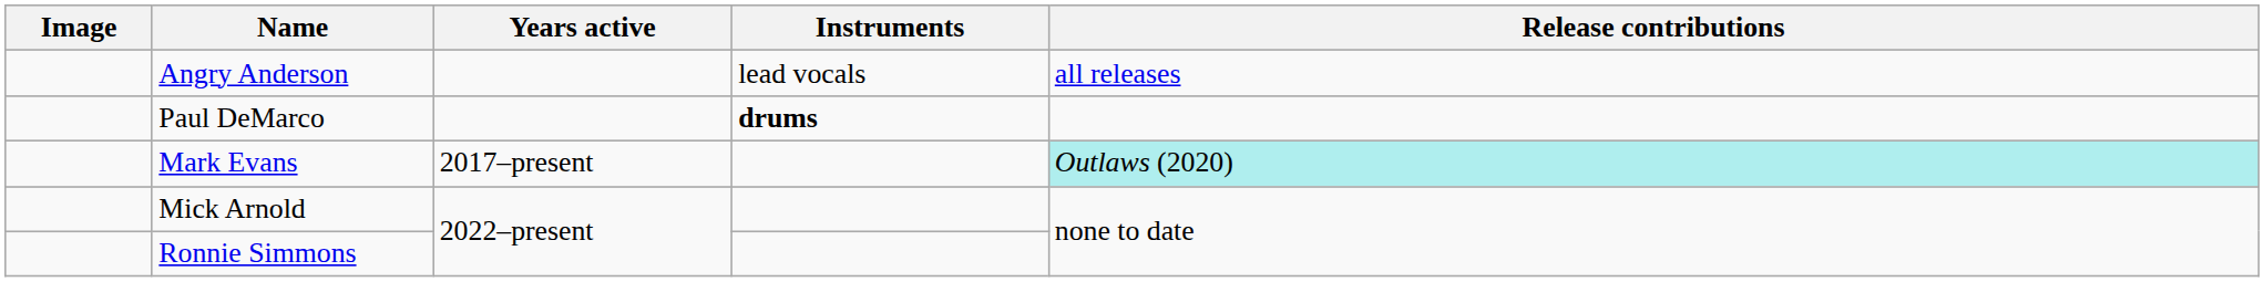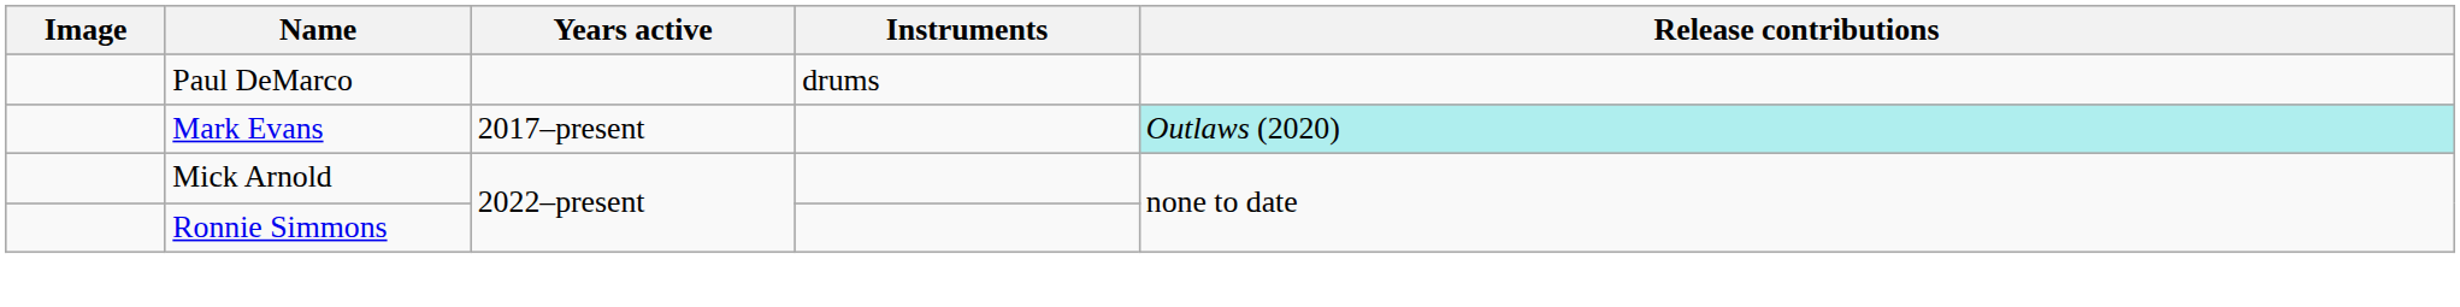- row: Angry Anderson | lead vocals | all releases
Paul DeMarco | Instruments: bold -> normal
